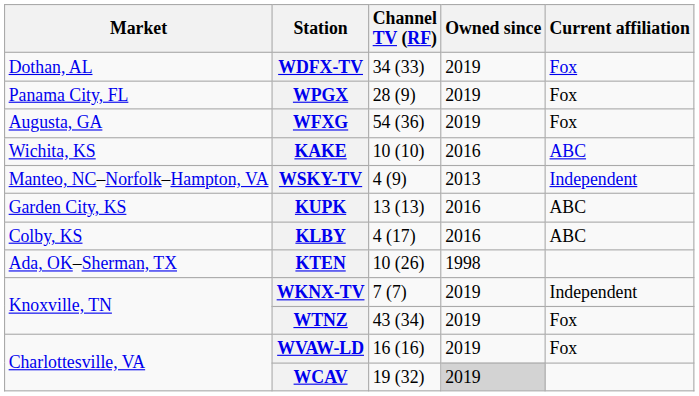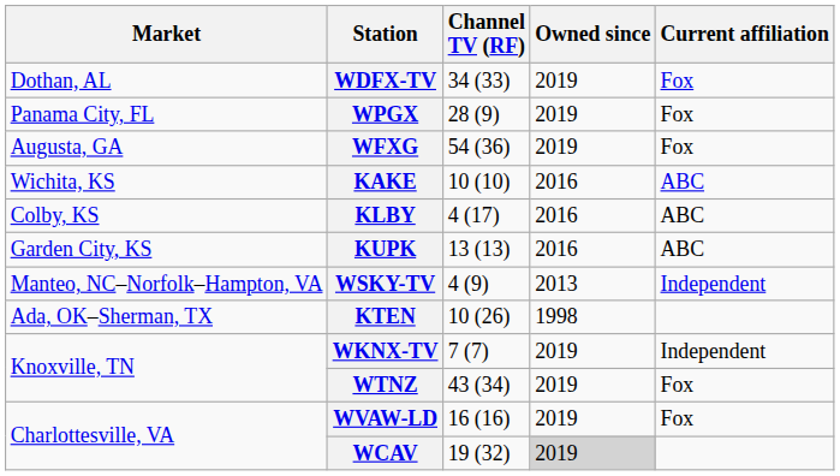rows swapped: KLBY <-> WSKY-TV
